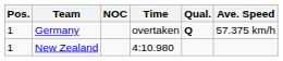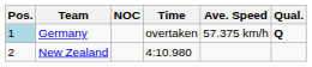columns swapped: Ave. Speed <-> Qual.
Germany | Pos.: no background -> lightblue background
New Zealand | Pos.: 1 -> 2
